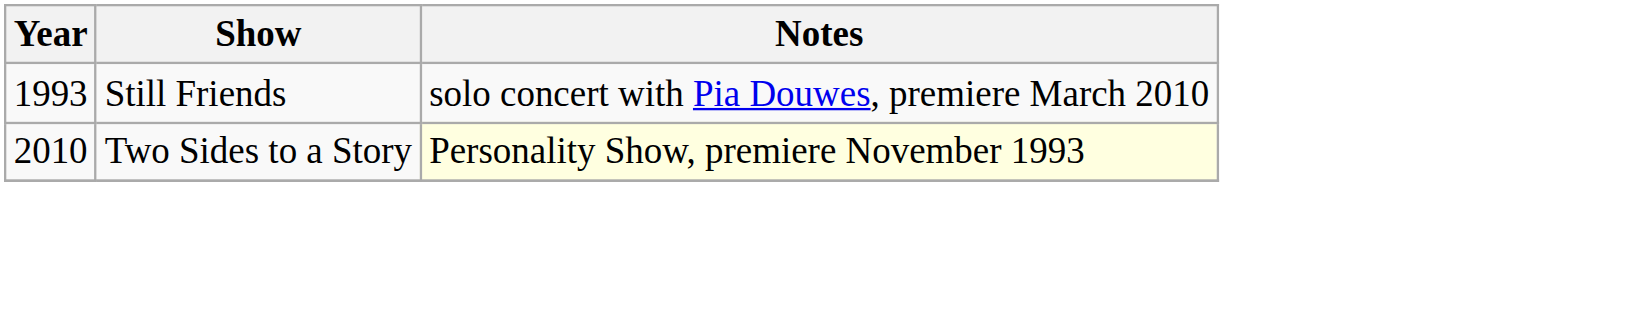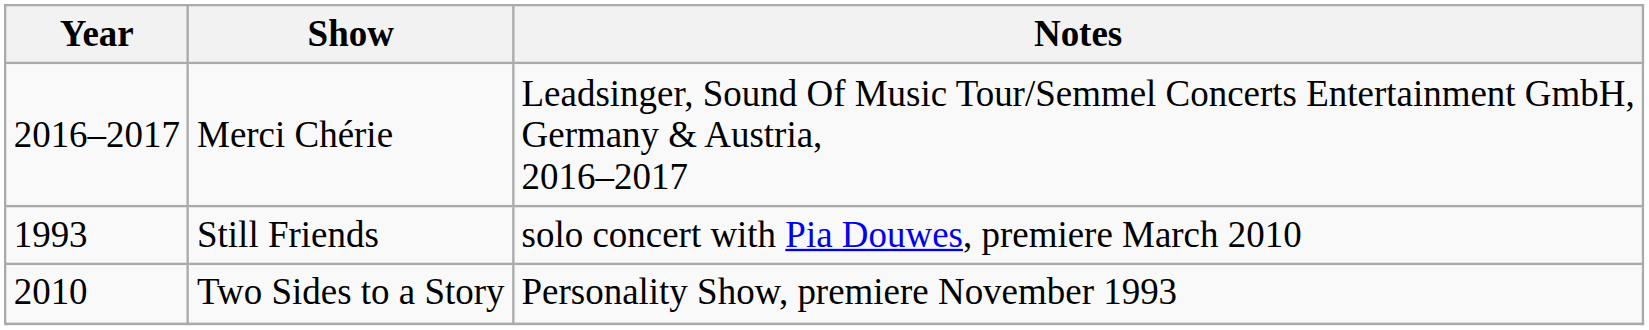+ row: 2016–2017 | Merci Chérie | Leadsinger, Sound Of Music Tour/Semmel Concerts Entertainment GmbH, Germany & Austria, 2016–2017
Two Sides to a Story | Notes: lightyellow background -> no background
